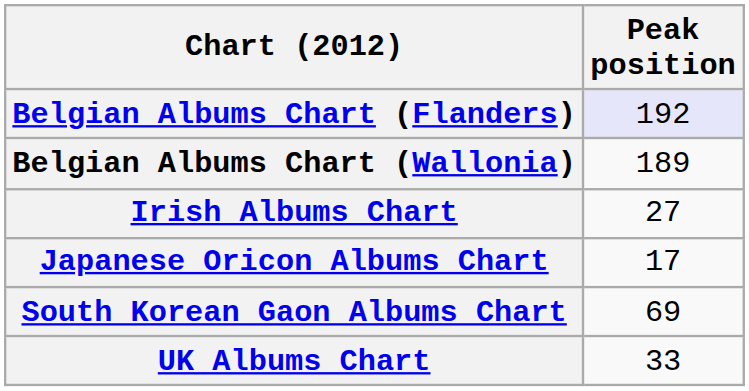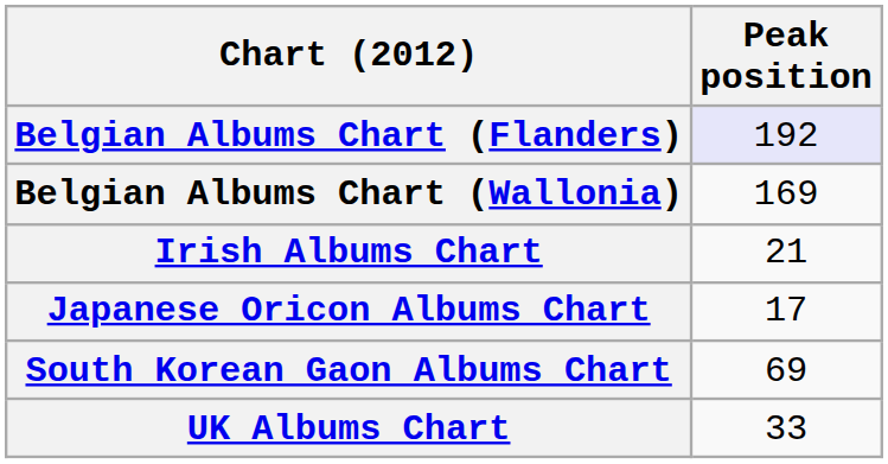Belgian Albums Chart (Wallonia) | Peak position: 189 -> 169
Irish Albums Chart | Peak position: 27 -> 21
